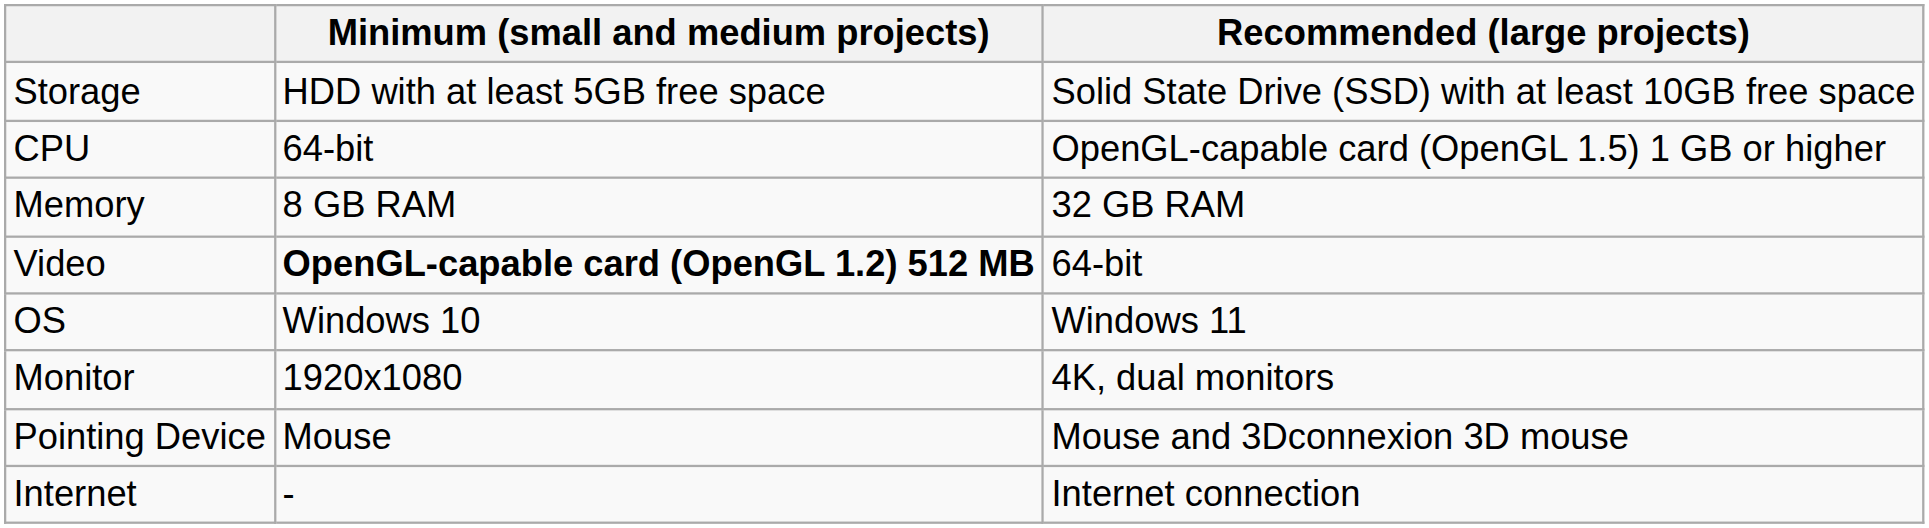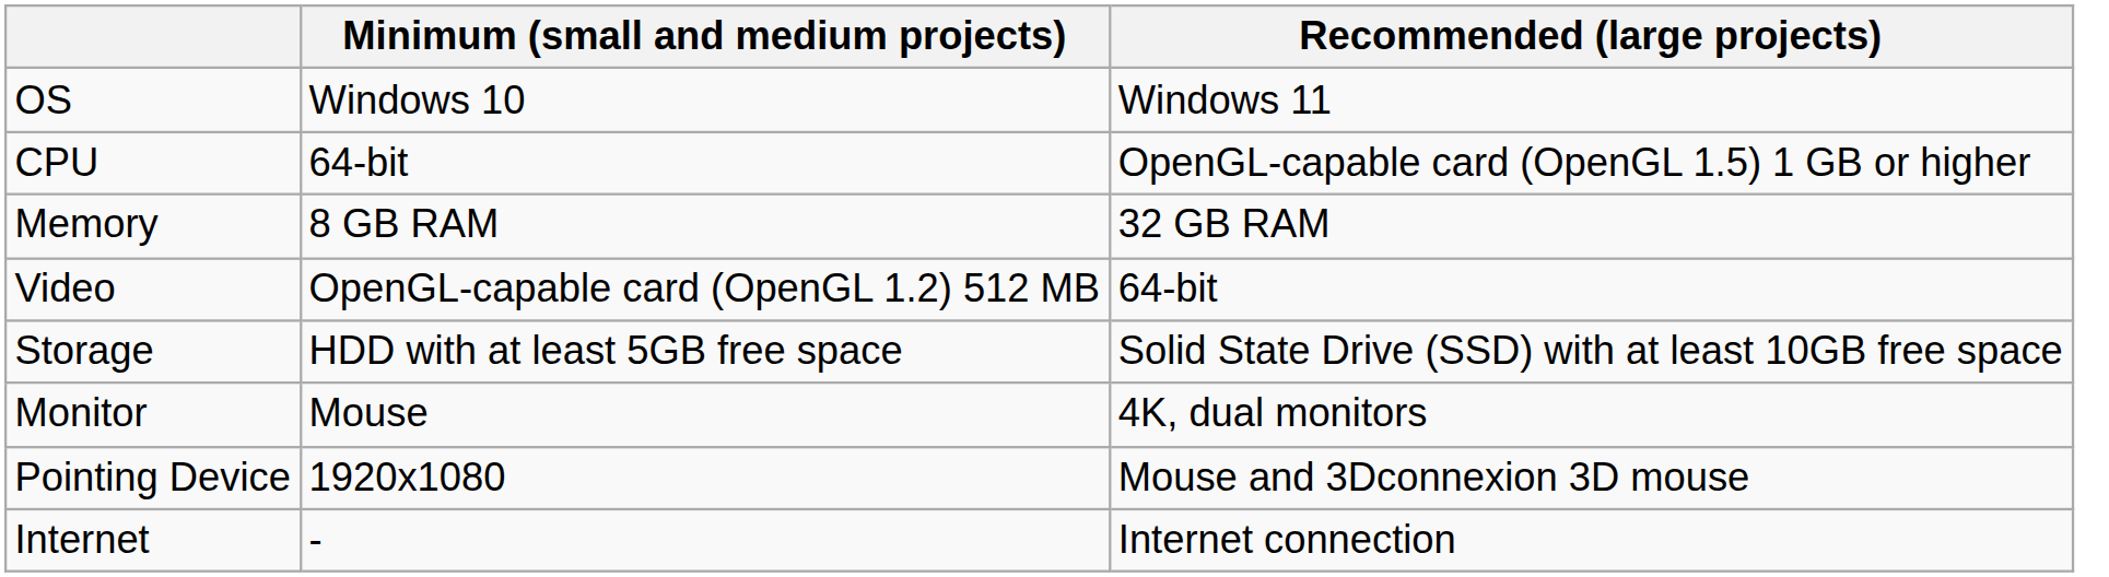rows swapped: OS <-> Storage
Video | Minimum (small and medium projects): bold -> normal
Monitor | Minimum (small and medium projects): 1920x1080 -> Mouse
Pointing Device | Minimum (small and medium projects): Mouse -> 1920x1080
